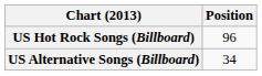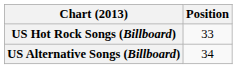US Hot Rock Songs (Billboard) | Position: 96 -> 33
